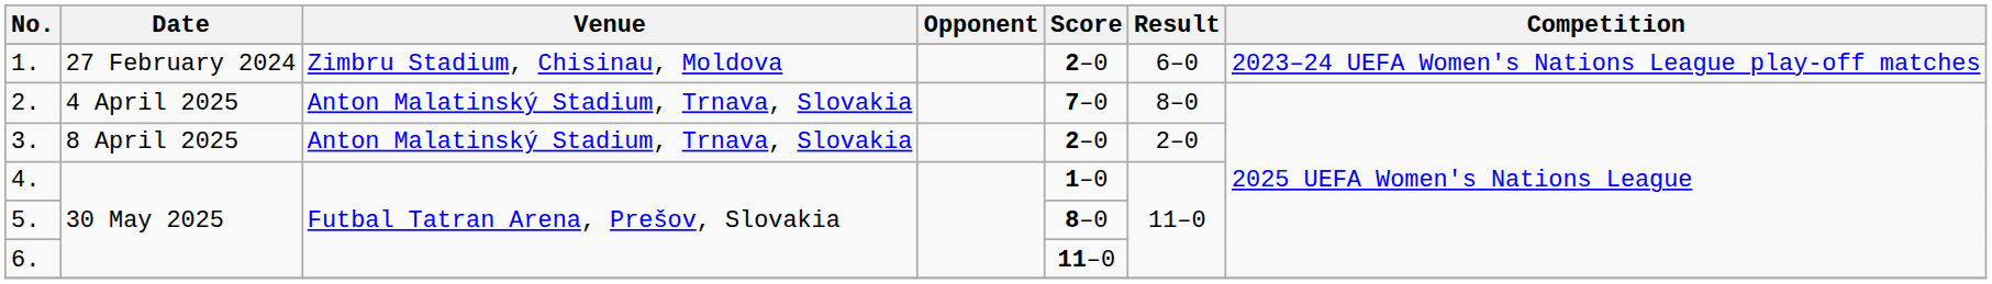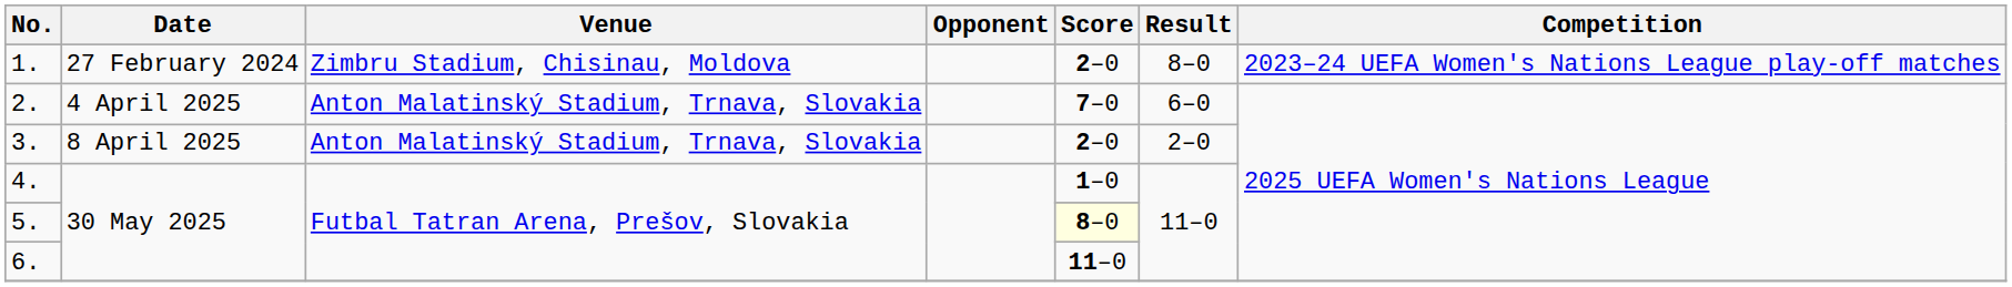1. | Result: 6–0 -> 8–0
2. | Result: 8–0 -> 6–0
5. | Score: no background -> lightyellow background
